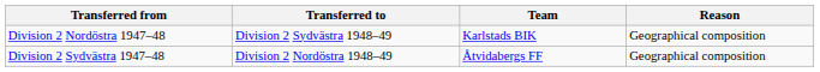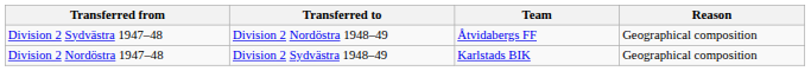rows swapped: Division 2 Nordöstra 1947–48 <-> Division 2 Sydvästra 1947–48
